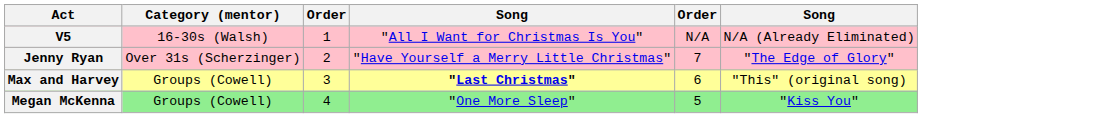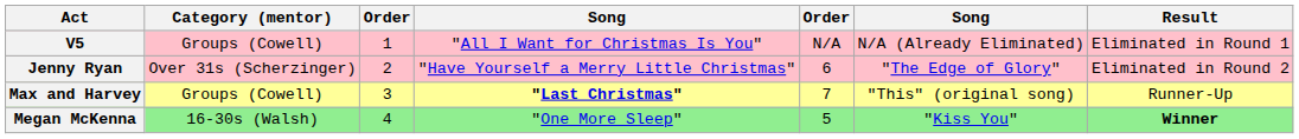+ column: Result | Eliminated in Round 1 | Eliminated in Round 2 | Runner-Up | Winner
V5 | Category (mentor): 16-30s (Walsh) -> Groups (Cowell)
Jenny Ryan | column 5: 7 -> 6
Max and Harvey | column 5: 6 -> 7
Megan McKenna | Category (mentor): Groups (Cowell) -> 16-30s (Walsh)
